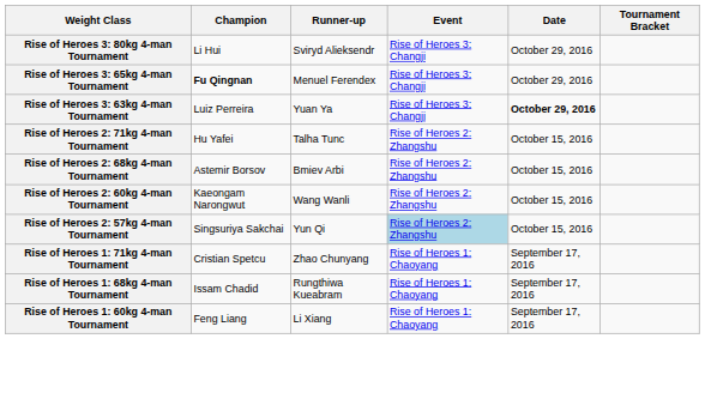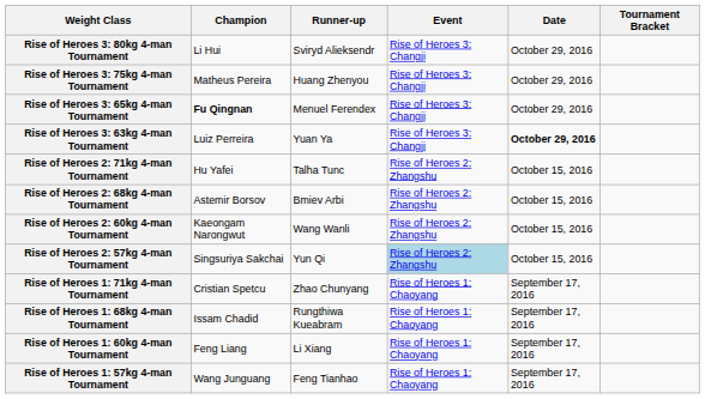+ row: Rise of Heroes 3: 75kg 4-man Tournament | Matheus Pereira | Huang Zhenyou | Rise of Heroes 3: Changji | October 29, 2016
+ row: Rise of Heroes 1: 57kg 4-man Tournament | Wang Junguang | Feng Tianhao | Rise of Heroes 1: Chaoyang | September 17, 2016
